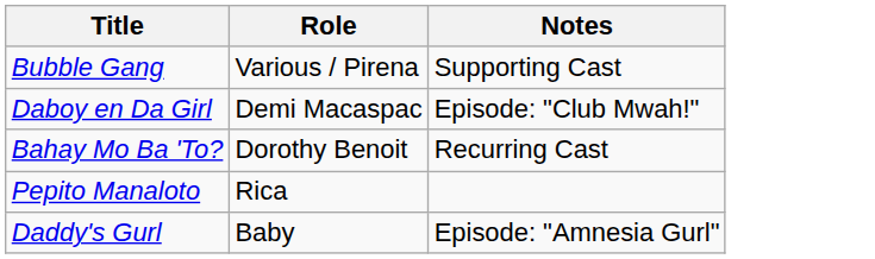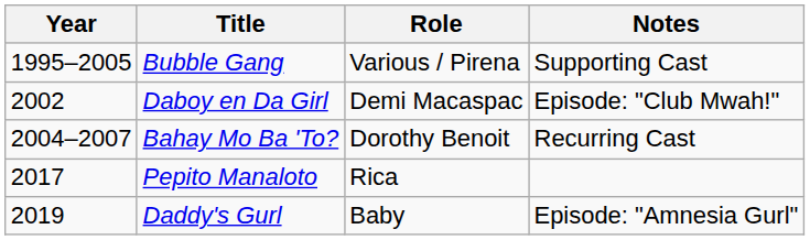+ column: Year | 1995–2005 | 2002 | 2004–2007 | 2017 | 2019
